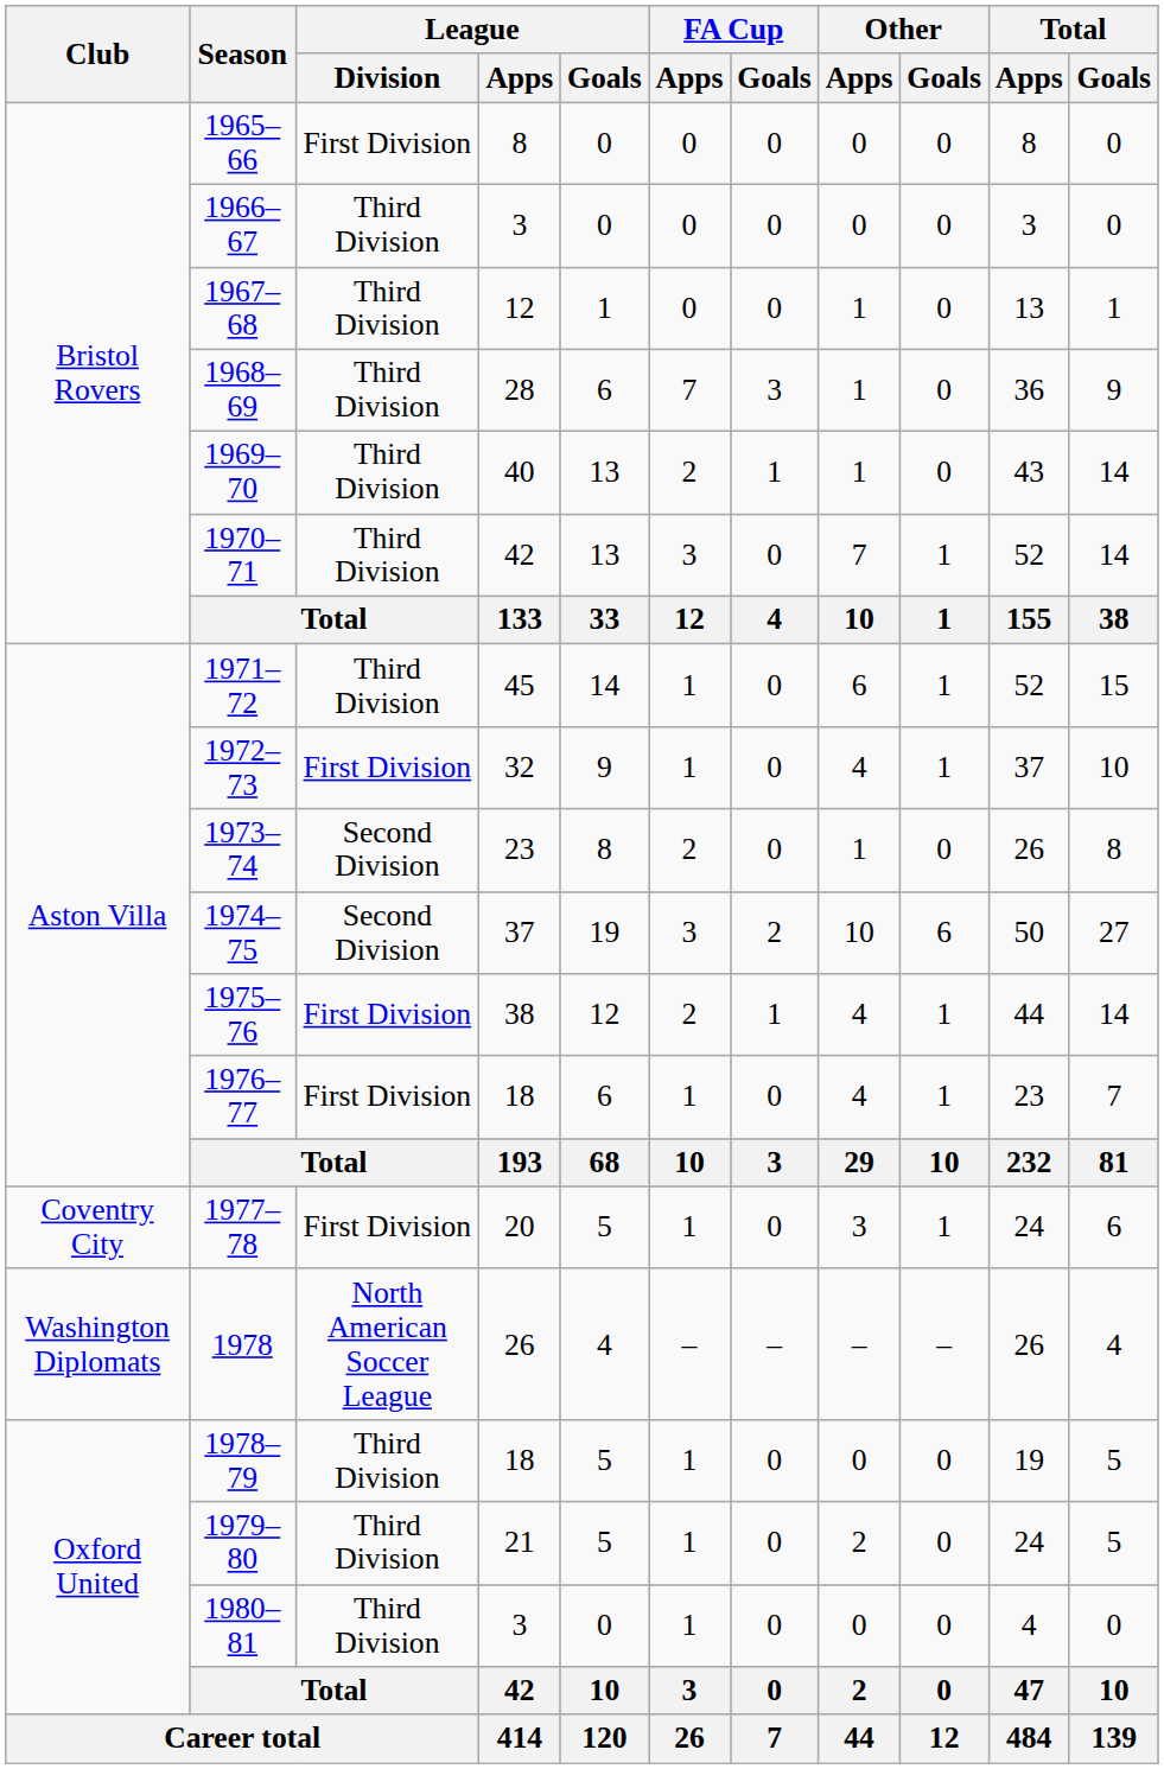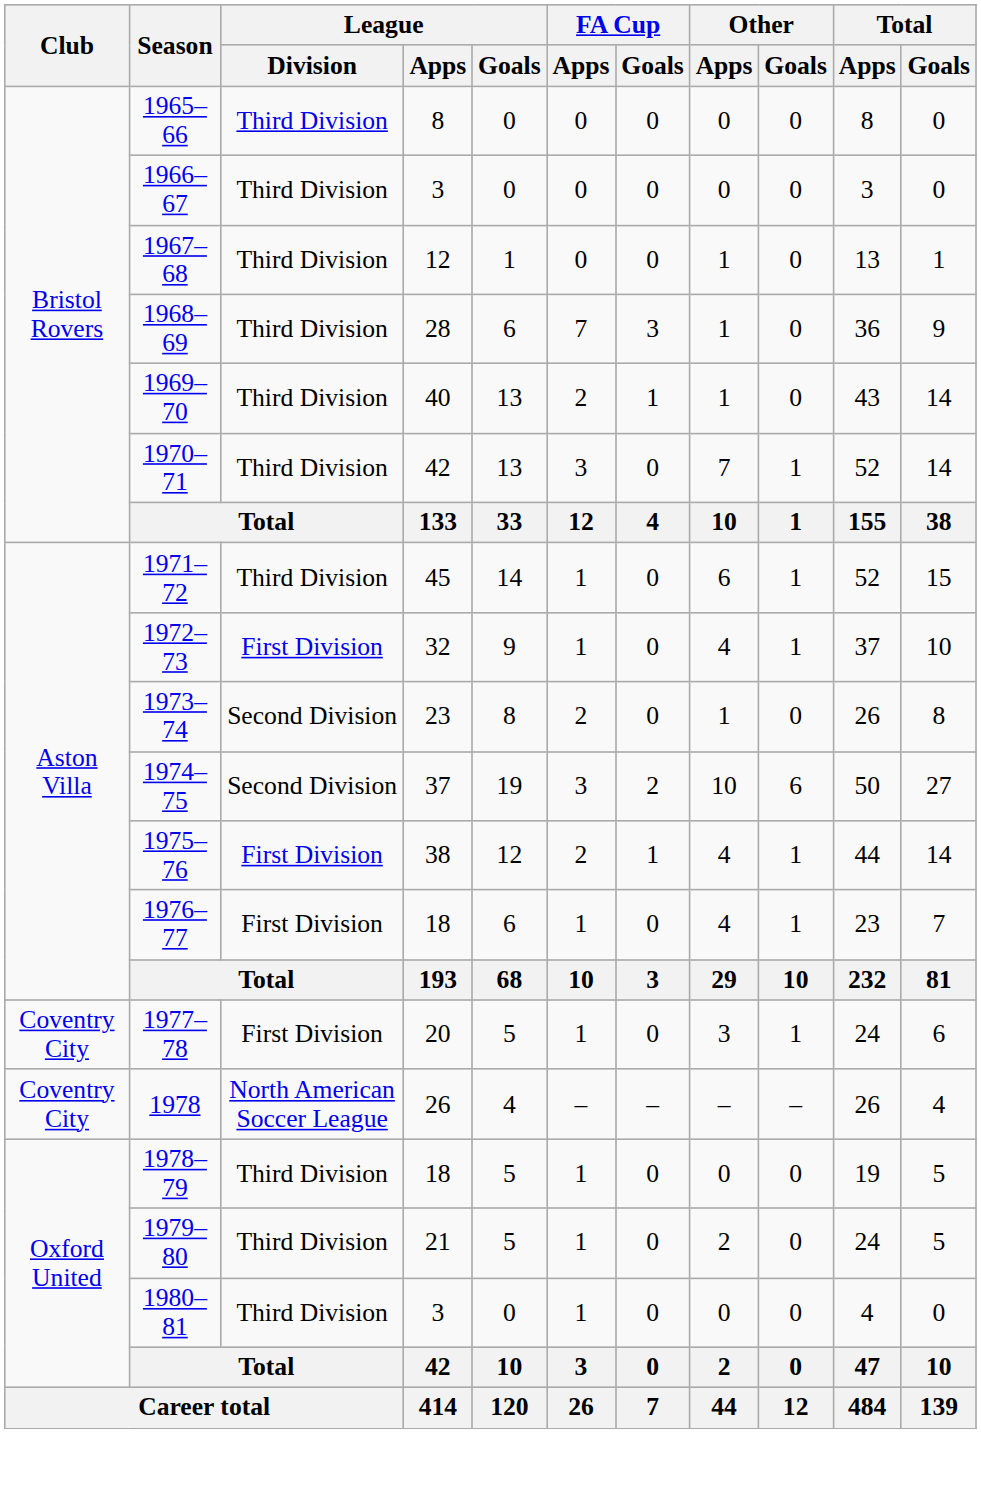1965–66 | League / Division: First Division -> Third Division
1978 | Club: Washington Diplomats -> Coventry City
